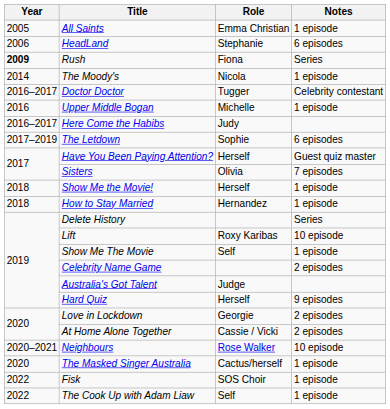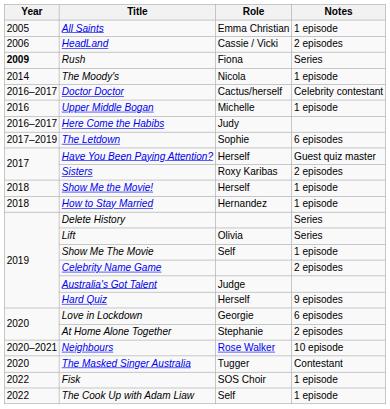HeadLand | Role: Stephanie -> Cassie / Vicki
HeadLand | Notes: 6 episodes -> 2 episodes
Doctor Doctor | Role: Tugger -> Cactus/herself
Sisters | Role: Olivia -> Roxy Karibas
Sisters | Notes: 7 episodes -> 2 episodes
Lift | Role: Roxy Karibas -> Olivia
Lift | Notes: 10 episode -> Series
Love in Lockdown | Notes: 2 episodes -> 6 episodes
At Home Alone Together | Role: Cassie / Vicki -> Stephanie
The Masked Singer Australia | Role: Cactus/herself -> Tugger
The Masked Singer Australia | Notes: 1 episode -> Contestant
